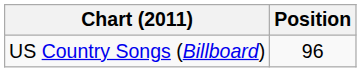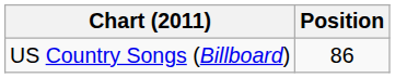US Country Songs (Billboard) | Position: 96 -> 86
